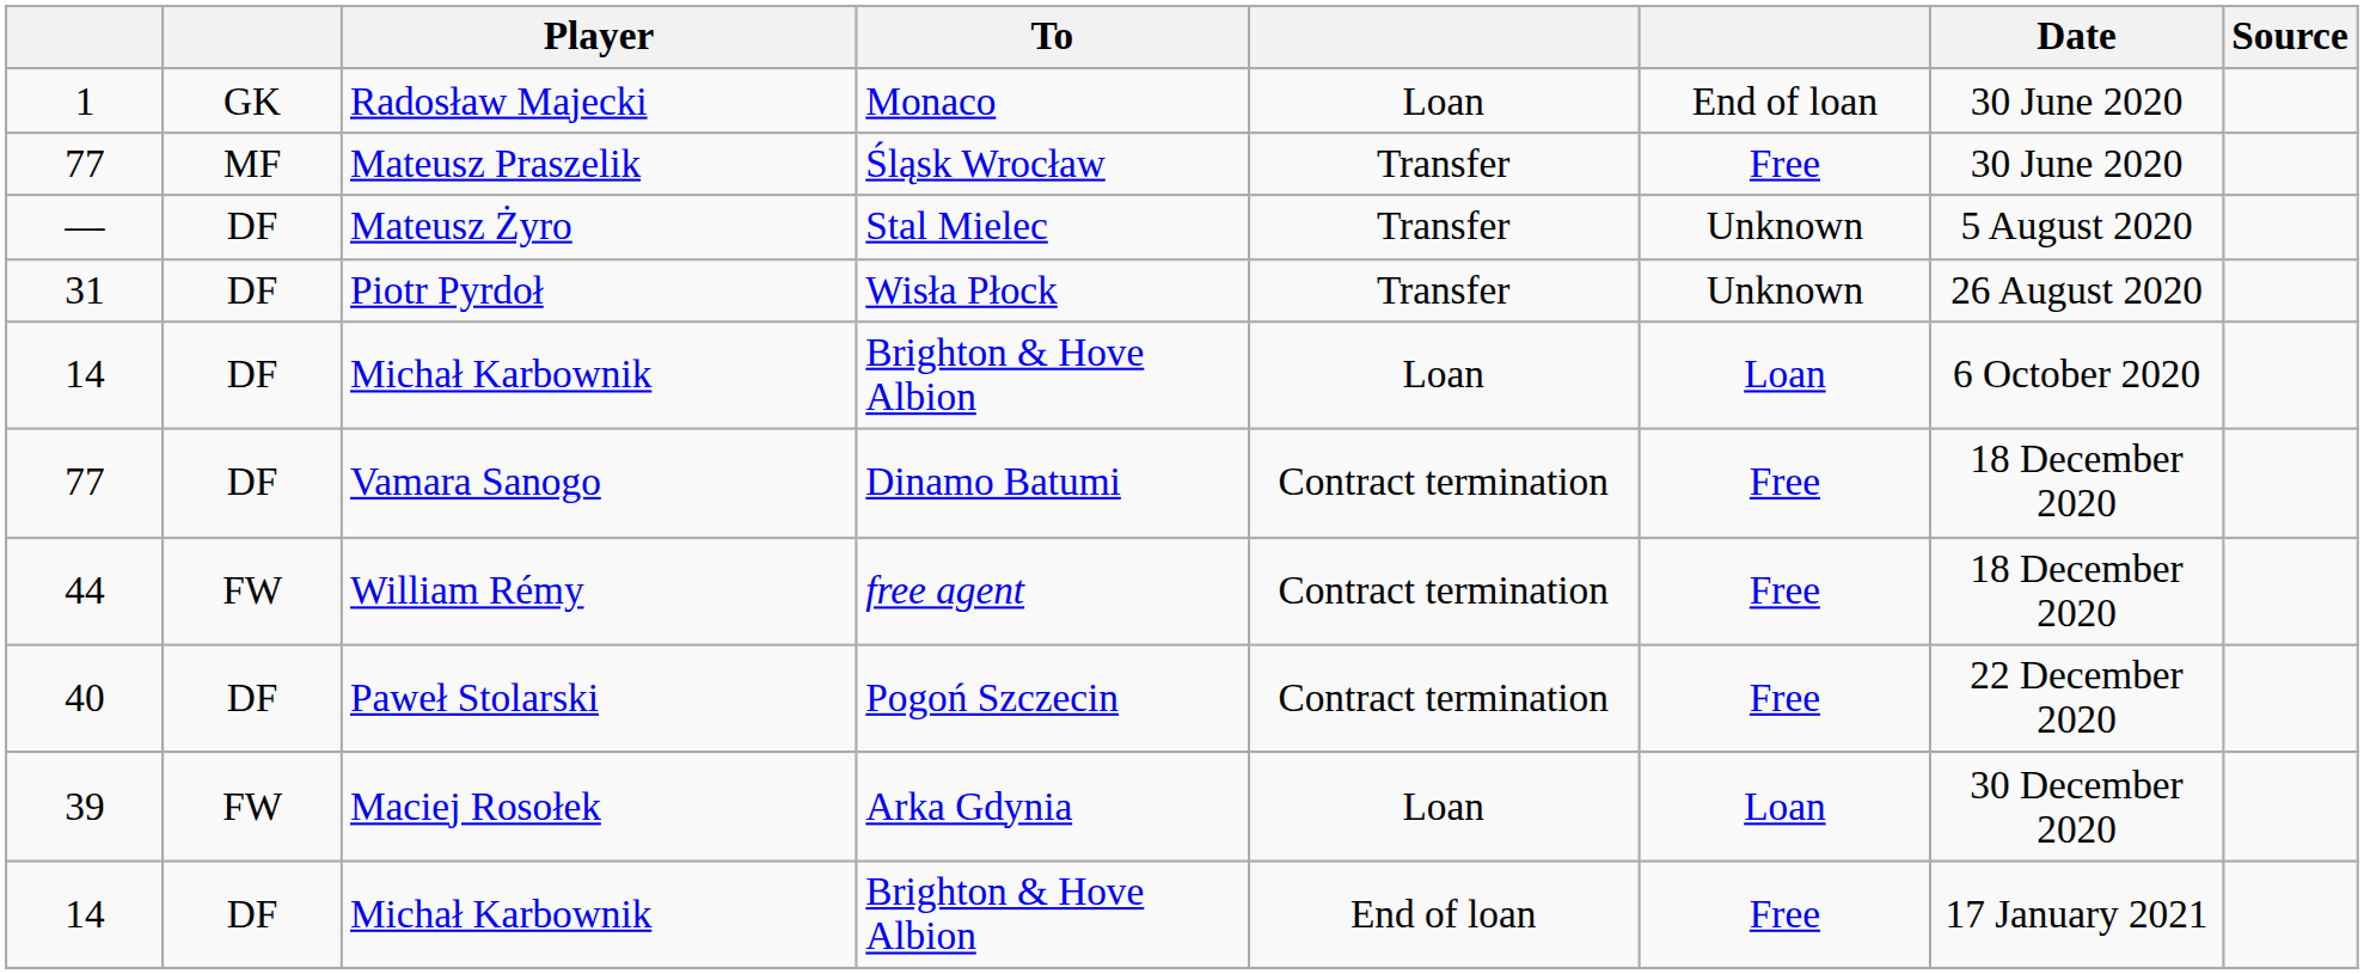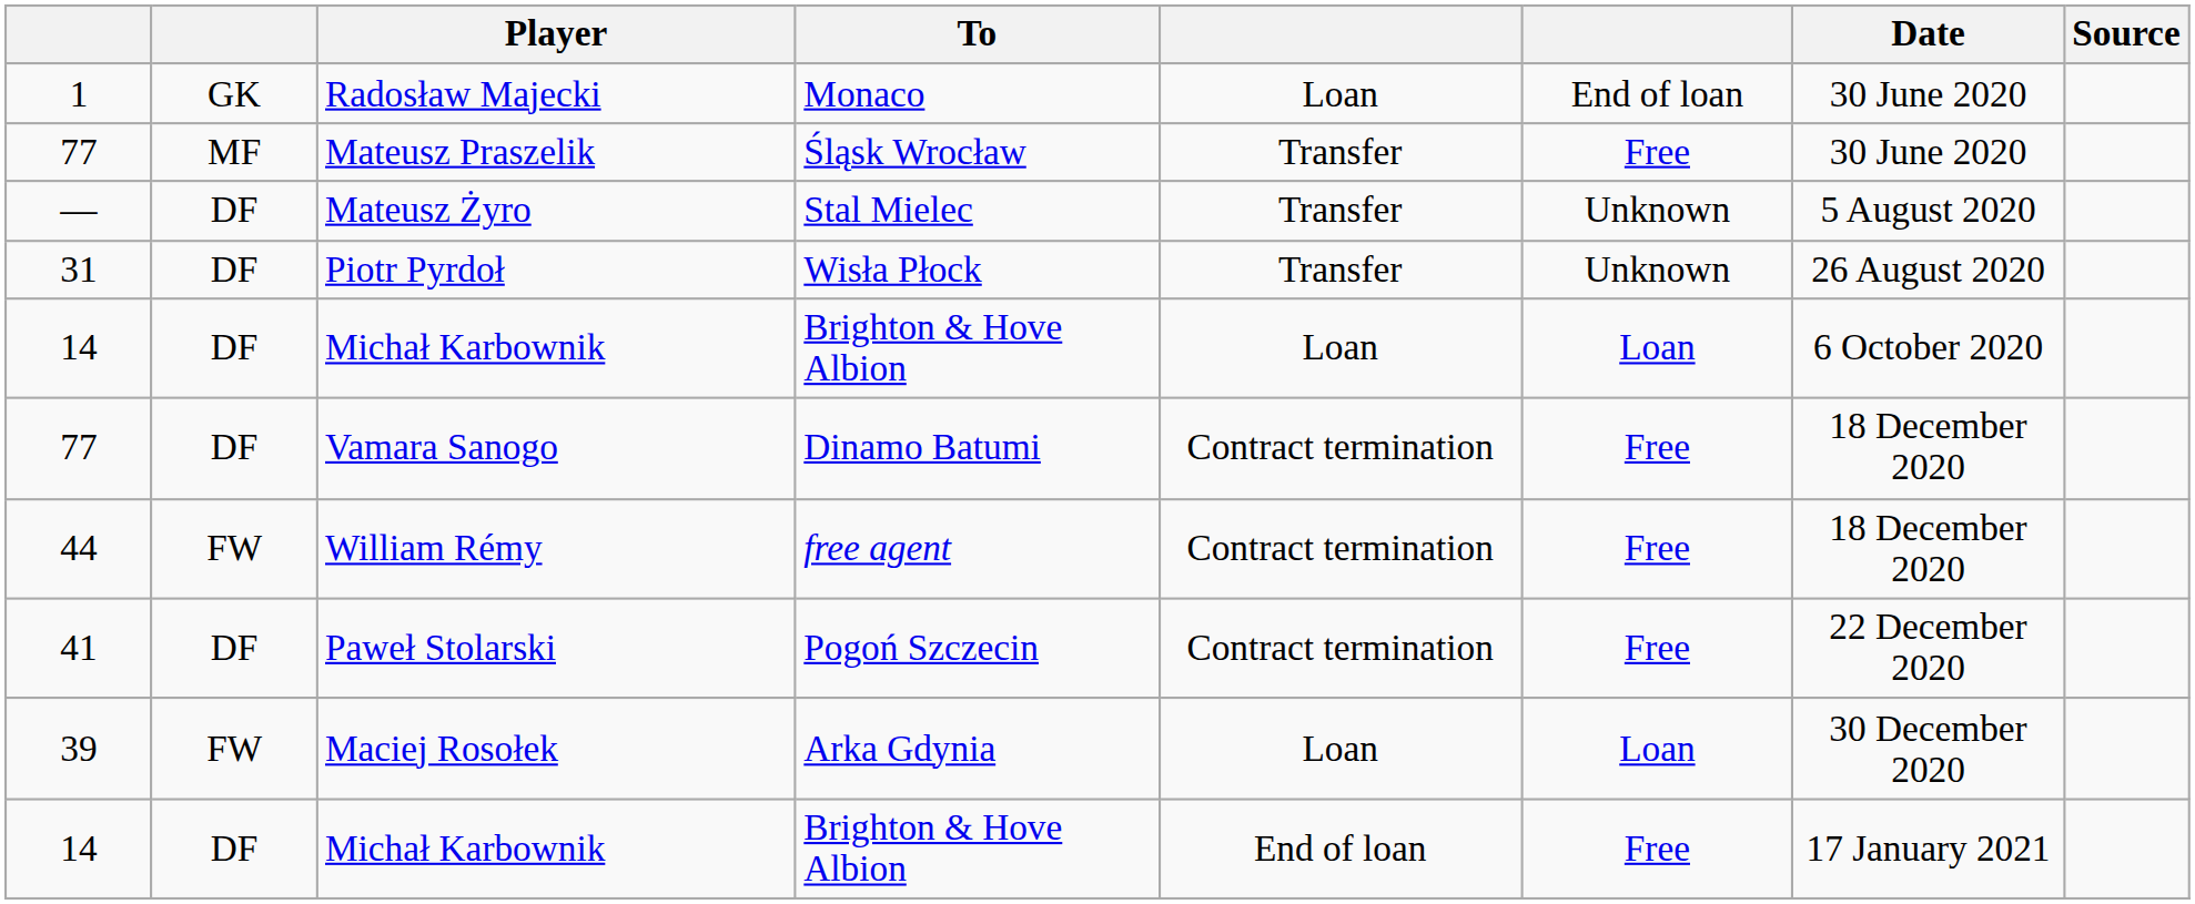Paweł Stolarski | column 1: 40 -> 41
